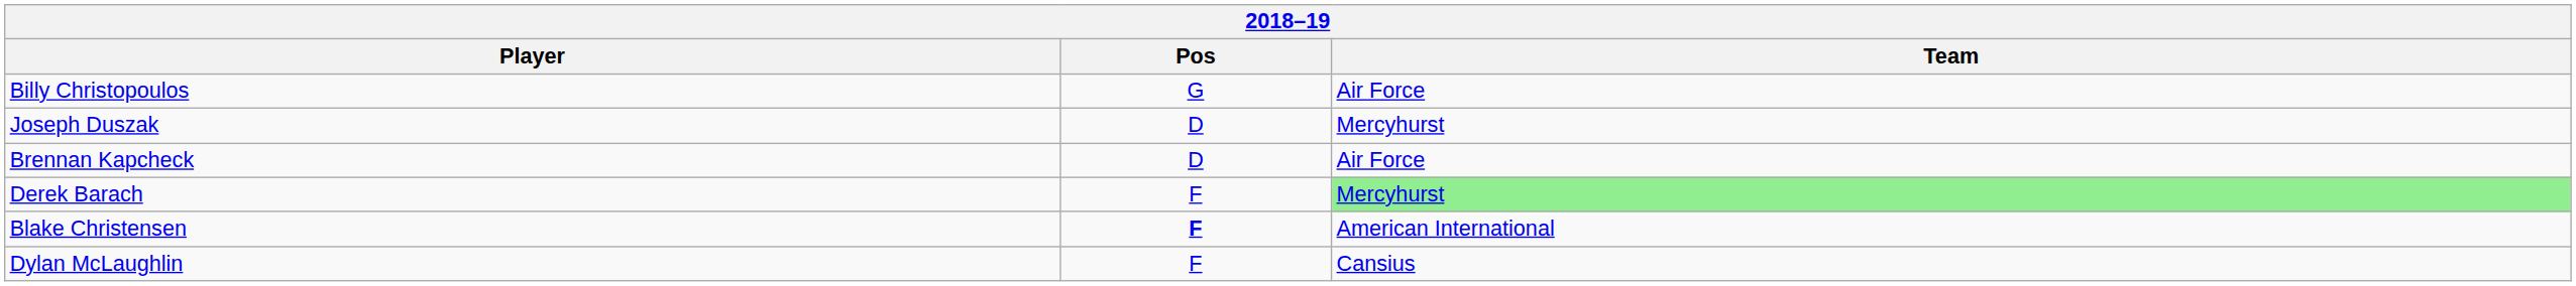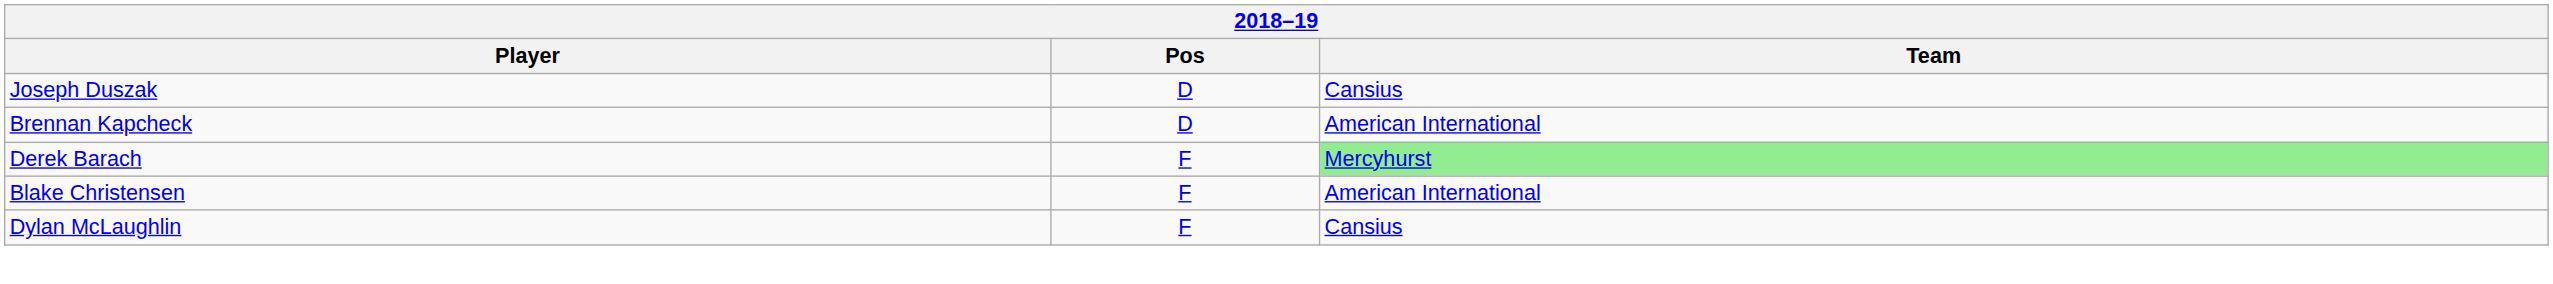- row: Billy Christopoulos | G | Air Force
Joseph Duszak | Team: Mercyhurst -> Cansius
Brennan Kapcheck | Team: Air Force -> American International
Blake Christensen | Pos: bold -> normal
